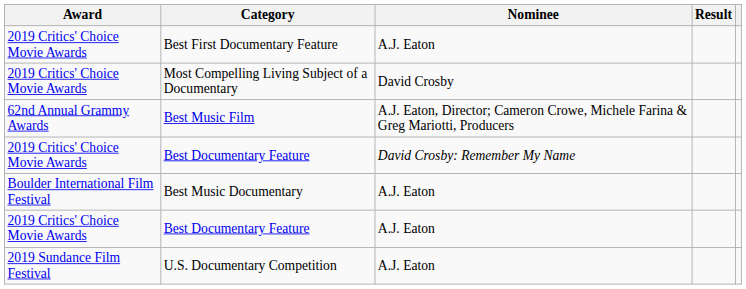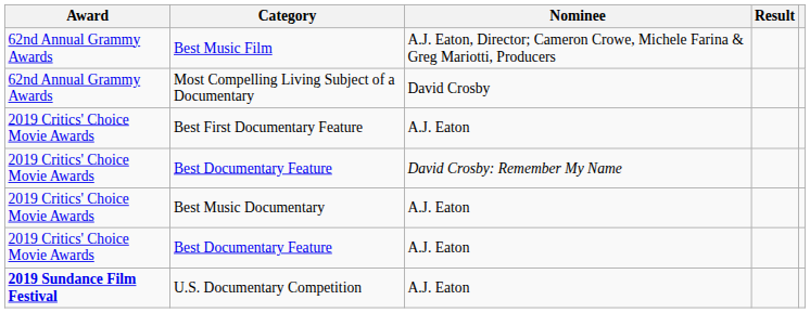rows swapped: Best Music Film <-> Best First Documentary Feature
Most Compelling Living Subject of a Documentary | Award: 2019 Critics' Choice Movie Awards -> 62nd Annual Grammy Awards
Best Music Documentary | Award: Boulder International Film Festival -> 2019 Critics' Choice Movie Awards
U.S. Documentary Competition | Award: normal -> bold
